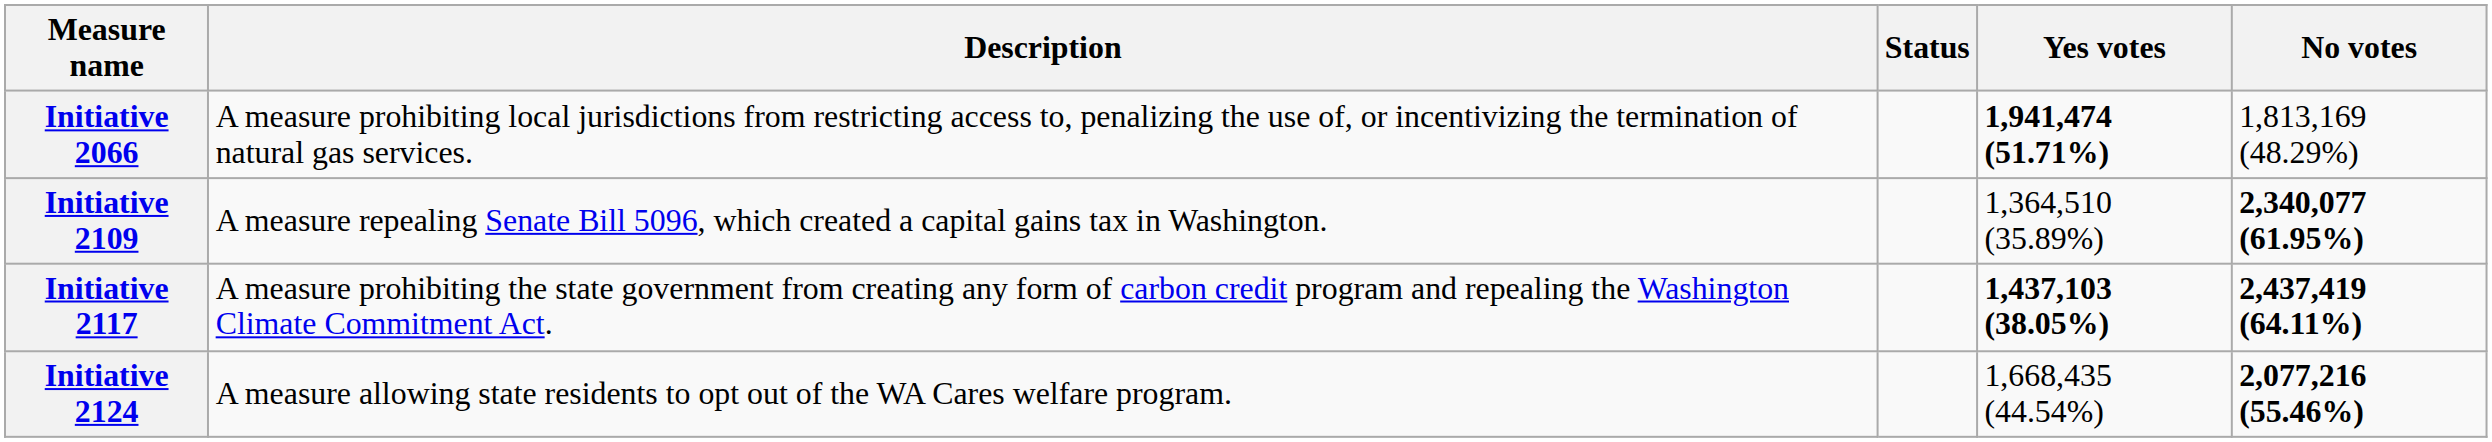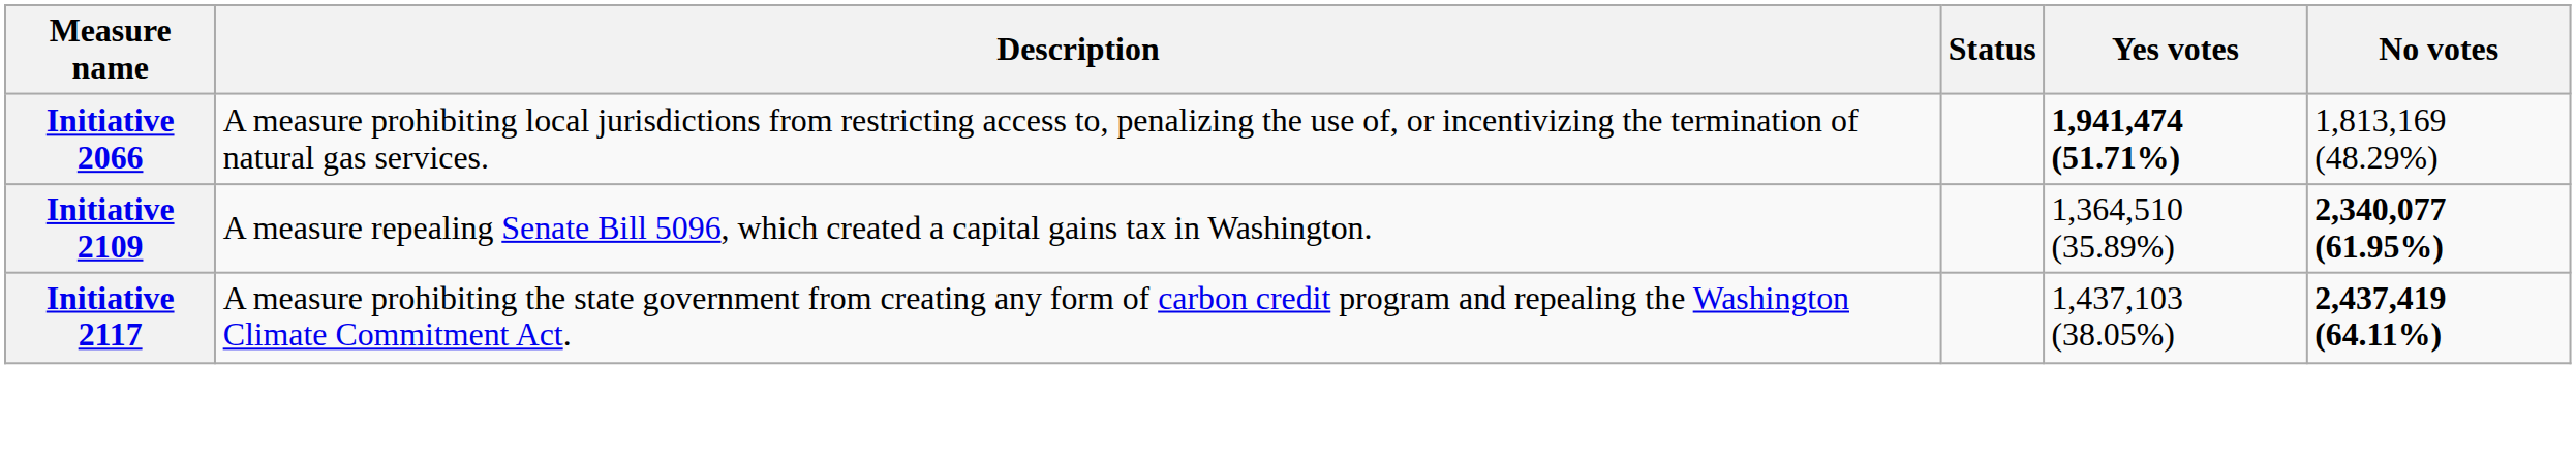Initiative 2117 | Yes votes: bold -> normal
- row: Initiative 2124 | A measure allowing state residents to opt out of the WA Cares welfare program. | 1,668,435 (44.54%) | 2,077,216 (55.46%)
